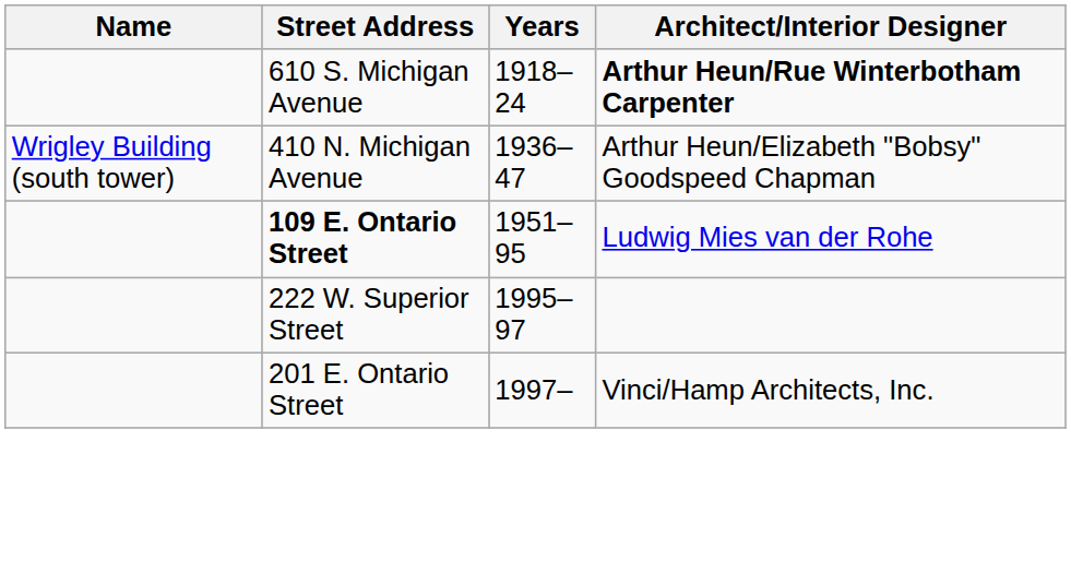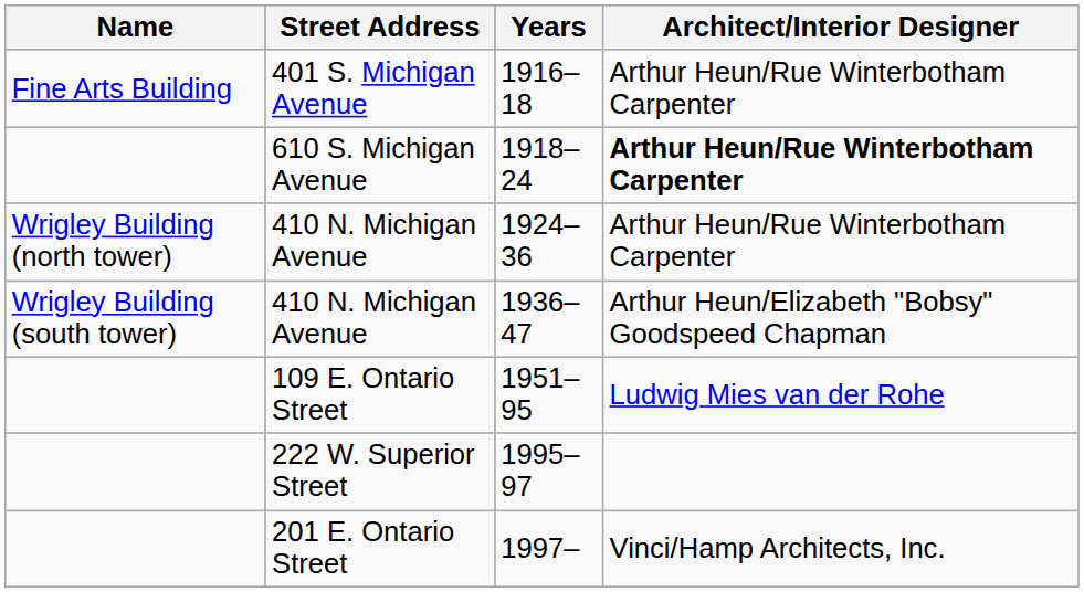+ row: Fine Arts Building | 401 S. Michigan Avenue | 1916–18 | Arthur Heun/Rue Winterbotham Carpenter
+ row: Wrigley Building (north tower) | 410 N. Michigan Avenue | 1924–36 | Arthur Heun/Rue Winterbotham Carpenter
1951–95 | Street Address: bold -> normal
